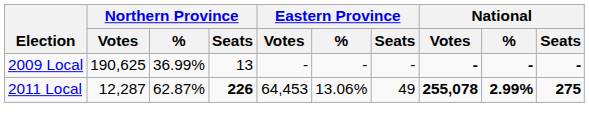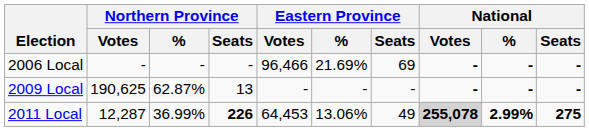+ row: 2006 Local | - | - | - | 96,466 | 21.69% | 69 | - | - | -
2009 Local | Northern Province / %: 36.99% -> 62.87%
2011 Local | Northern Province / %: 62.87% -> 36.99%
2011 Local | National / Votes: no background -> lightgrey background
